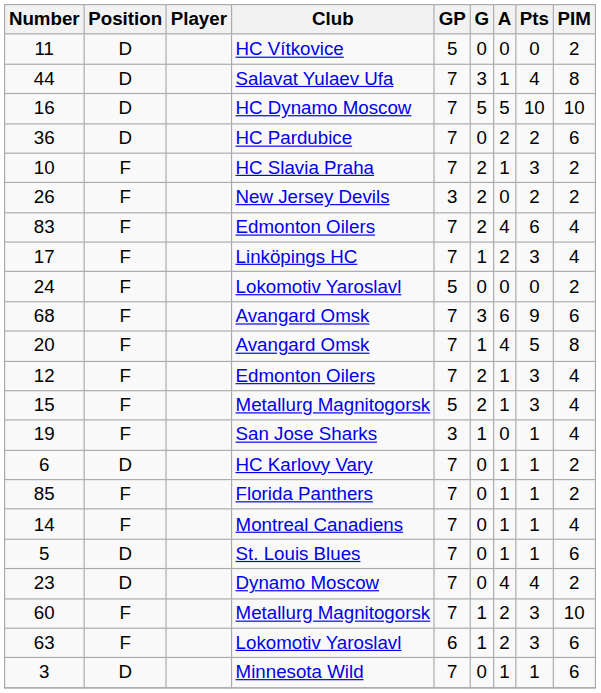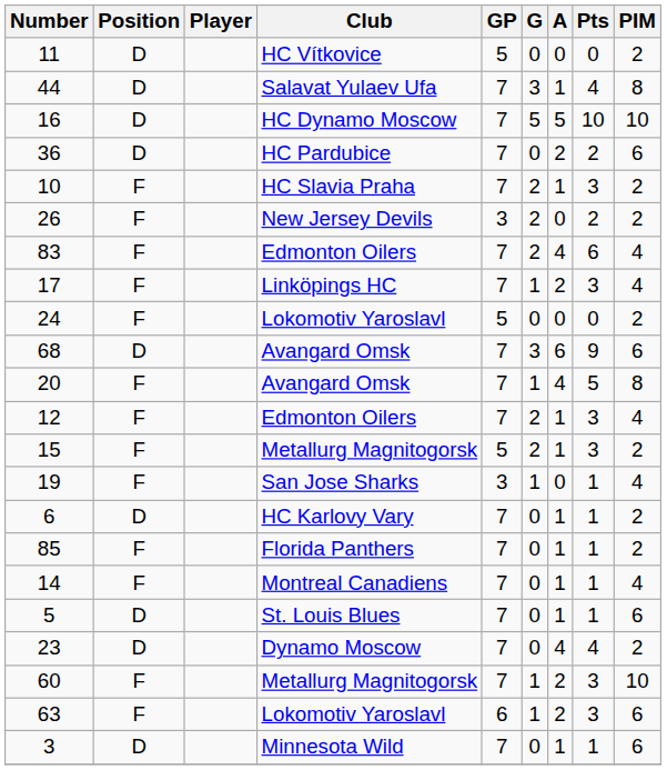68 | Position: F -> D
15 | PIM: 4 -> 2
